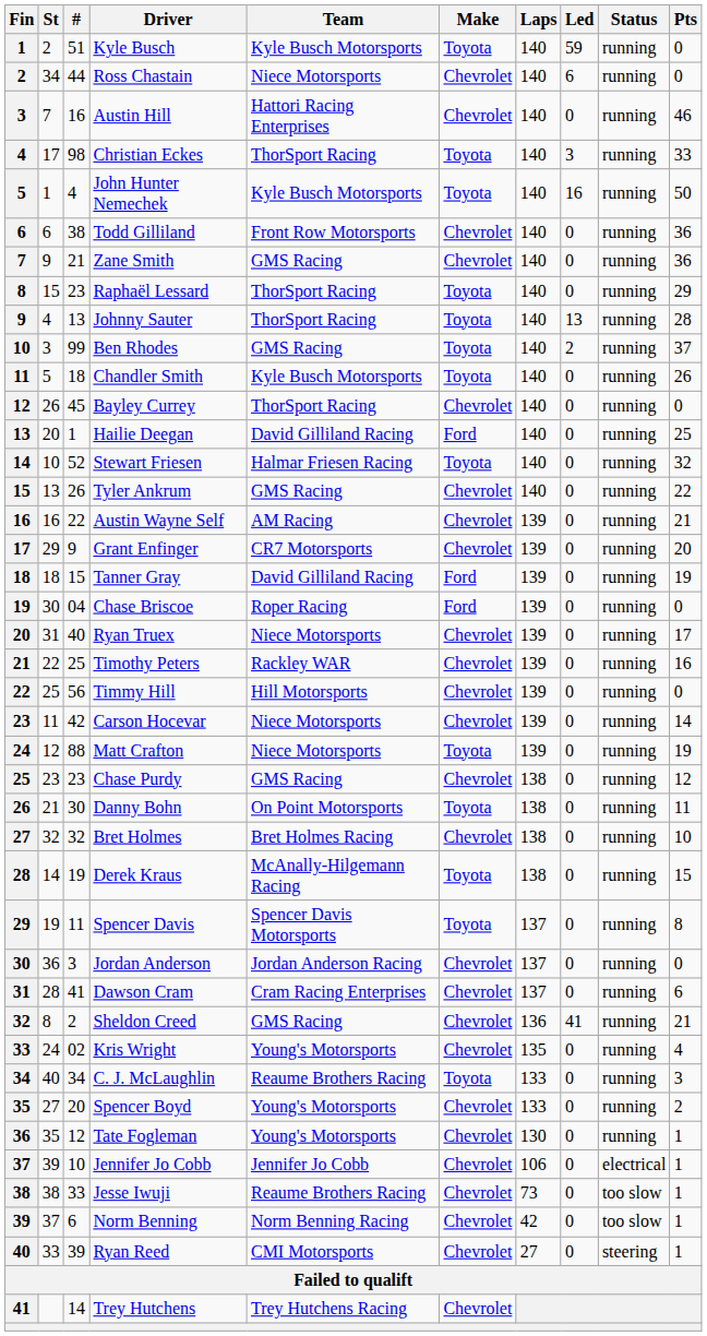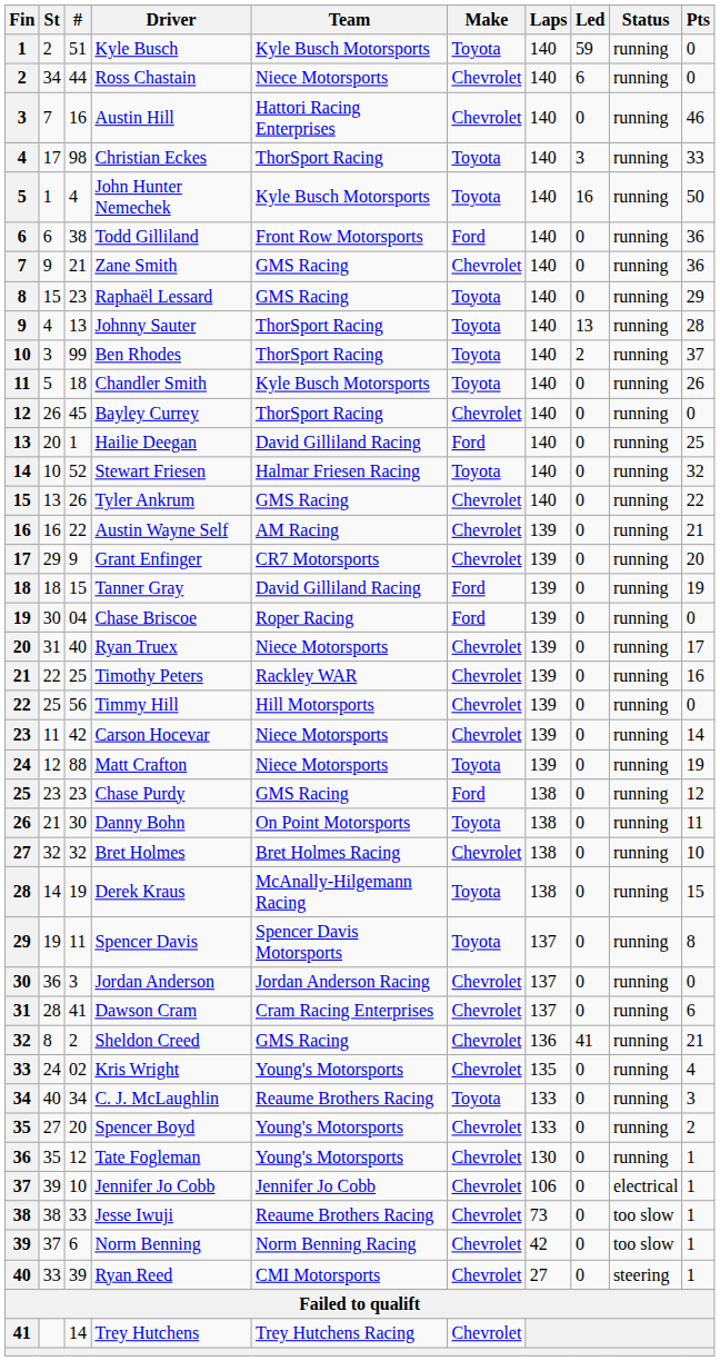Todd Gilliland | Make: Chevrolet -> Ford
Raphaël Lessard | Team: ThorSport Racing -> GMS Racing
Ben Rhodes | Team: GMS Racing -> ThorSport Racing
Chase Purdy | Make: Chevrolet -> Ford
